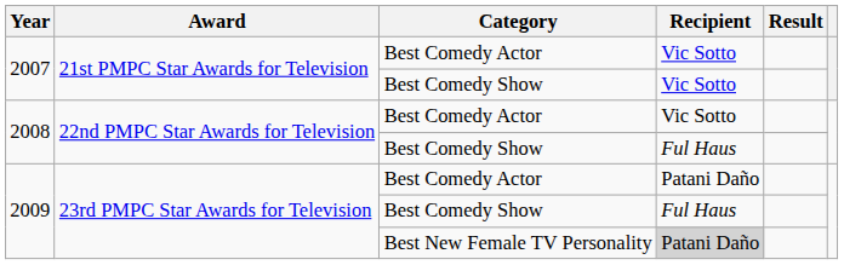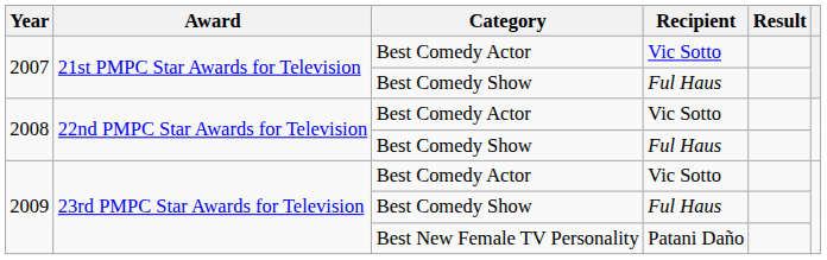2007 / Best Comedy Show | Recipient: Vic Sotto -> Ful Haus
2009 / Best Comedy Actor | Recipient: Patani Daño -> Vic Sotto
2009 / Best New Female TV Personality | Recipient: lightgrey background -> no background
